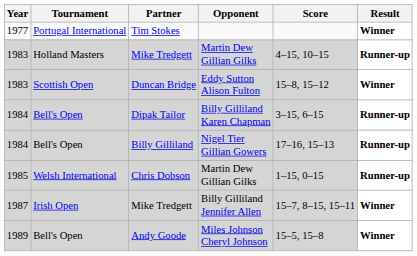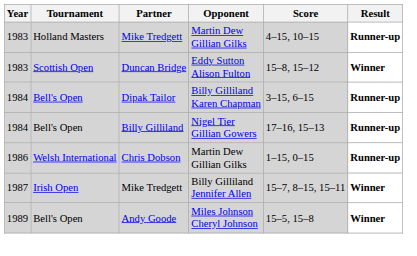- row: 1977 | Portugal International | Tim Stokes | Winner
Chris Dobson | Year: 1985 -> 1986
